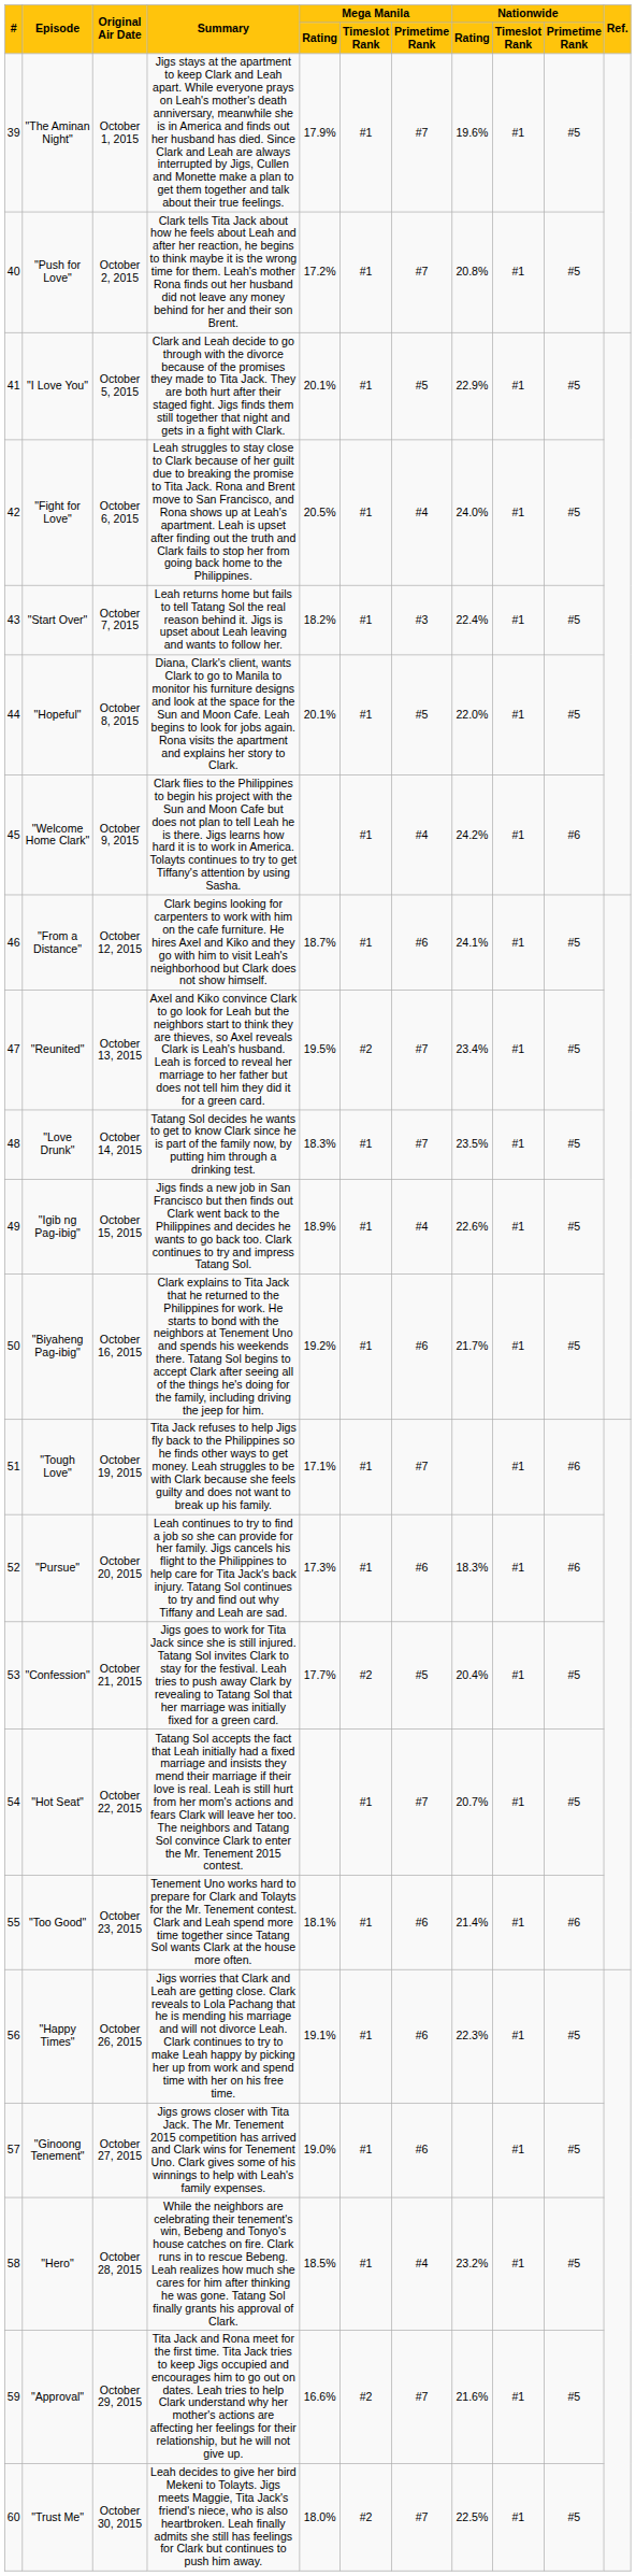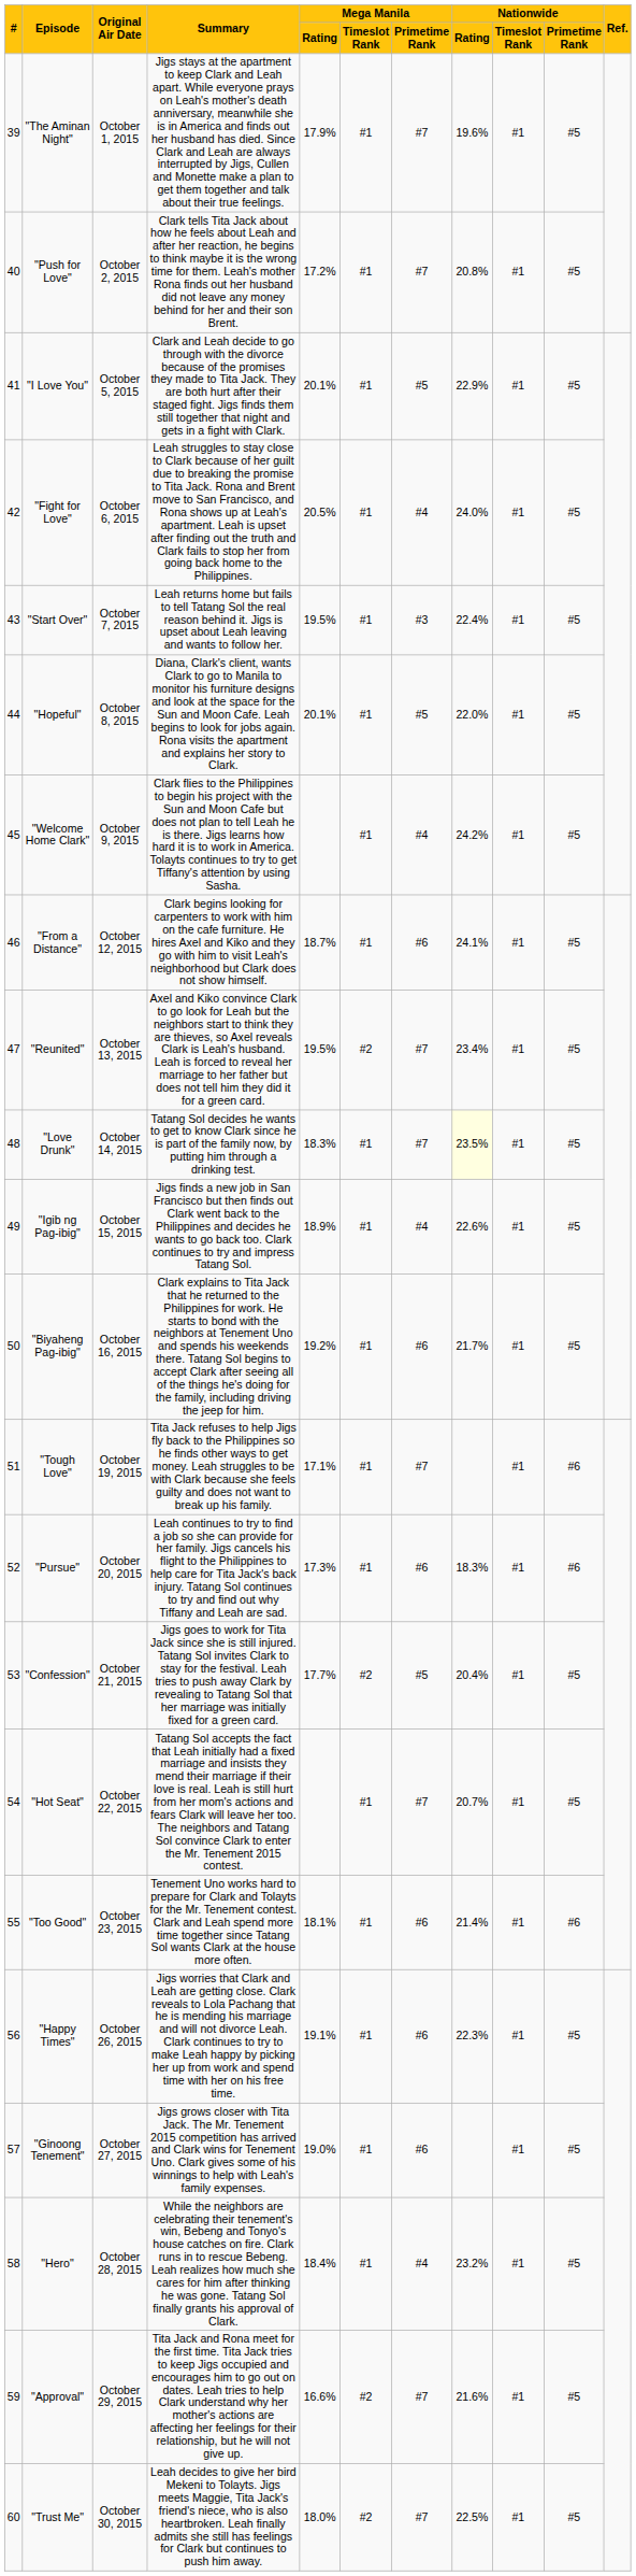"Start Over" | Mega Manila / Rating: 18.2% -> 19.5%
"Welcome Home Clark" | Nationwide / Primetime Rank: #6 -> #5
"Love Drunk" | Nationwide / Rating: no background -> lightyellow background
"Hero" | Mega Manila / Rating: 18.5% -> 18.4%
